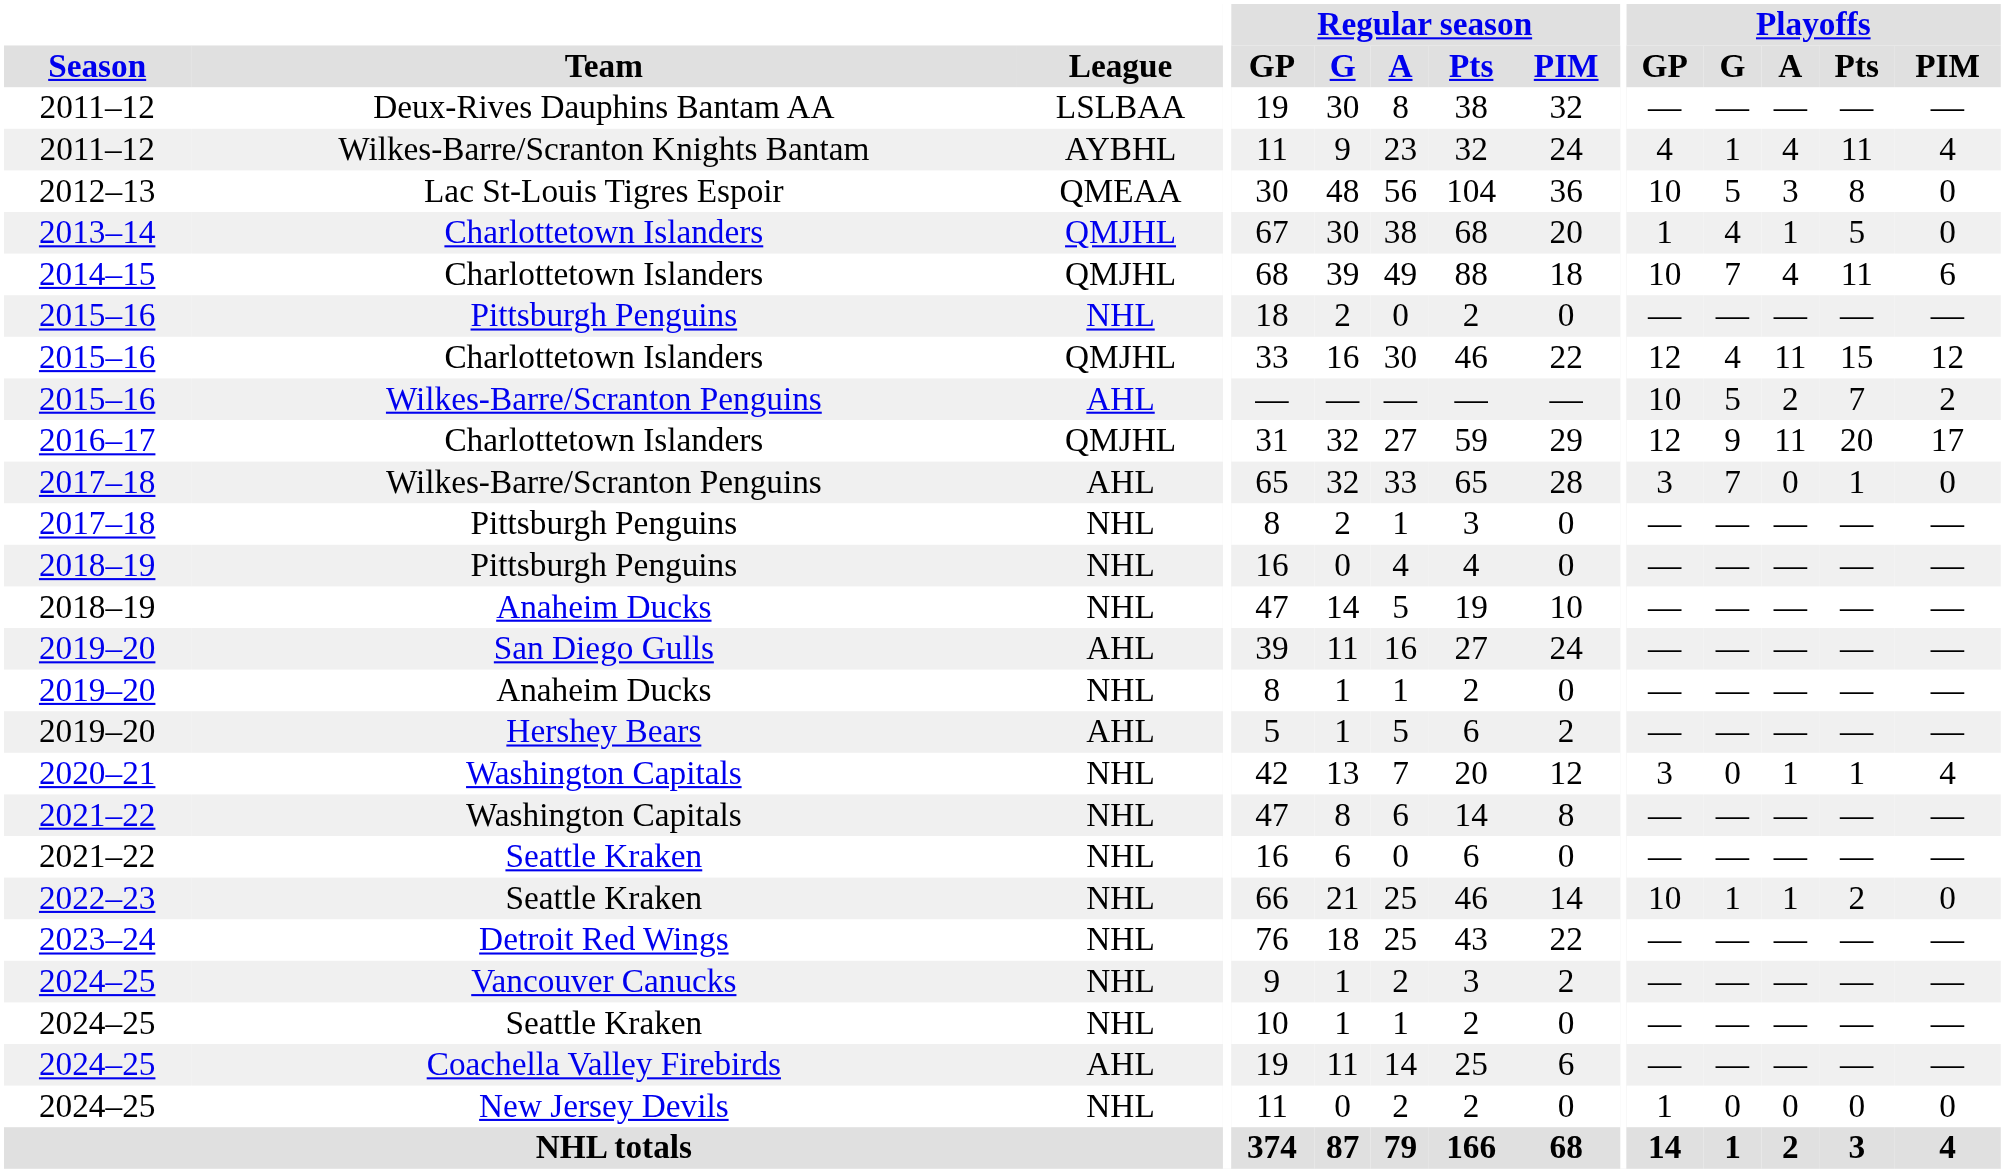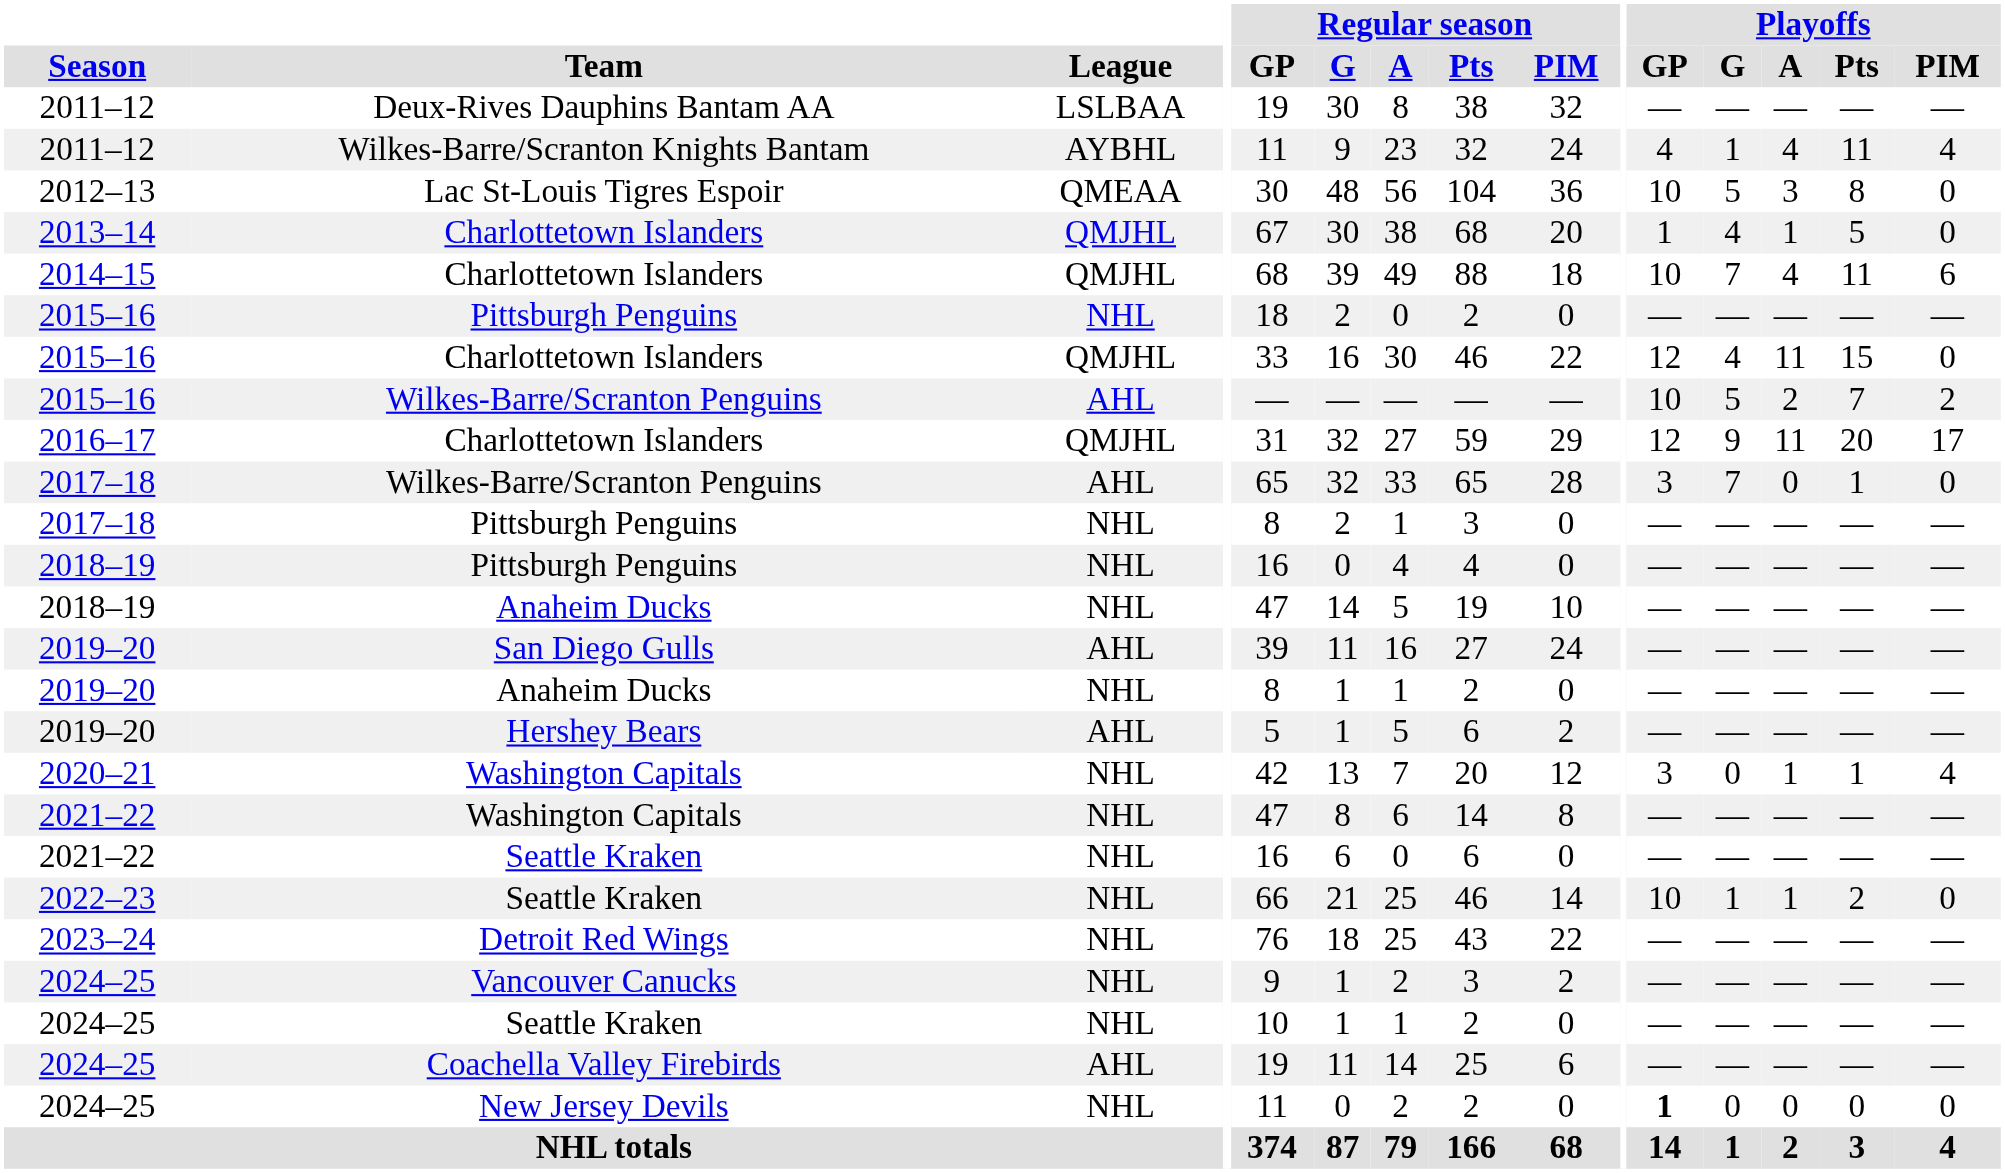2015–16 / Charlottetown Islanders | Playoffs / PIM: 12 -> 0
New Jersey Devils | Playoffs / GP: normal -> bold
